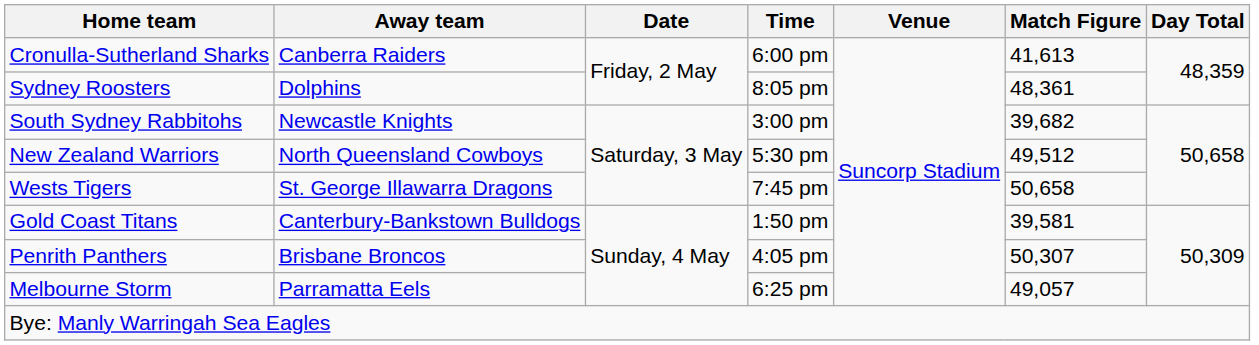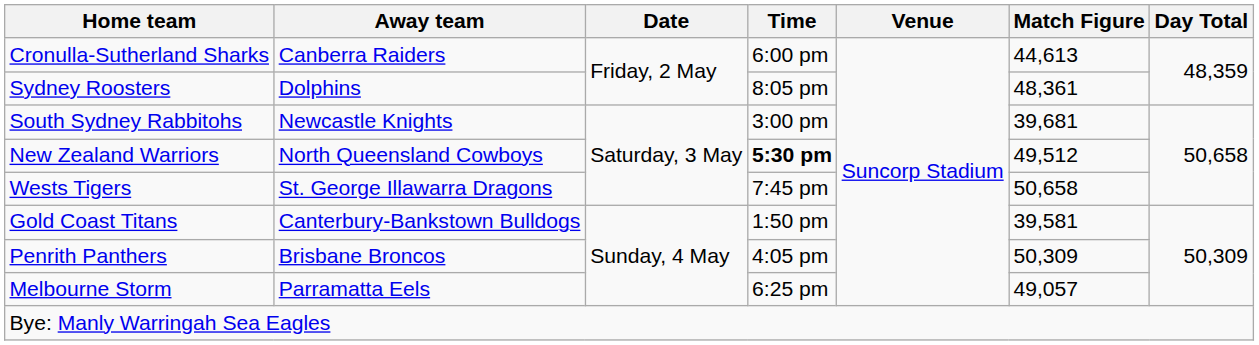Cronulla-Sutherland Sharks | Match Figure: 41,613 -> 44,613
South Sydney Rabbitohs | Match Figure: 39,682 -> 39,681
New Zealand Warriors | Time: normal -> bold
Penrith Panthers | Match Figure: 50,307 -> 50,309
